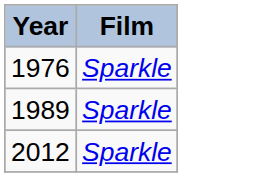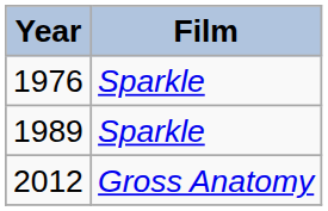2012 | Film: Sparkle -> Gross Anatomy
